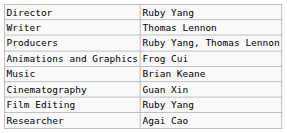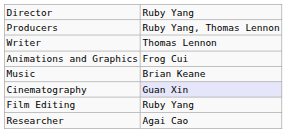rows swapped: Writer <-> Producers
Cinematography | column 2: no background -> lavender background
